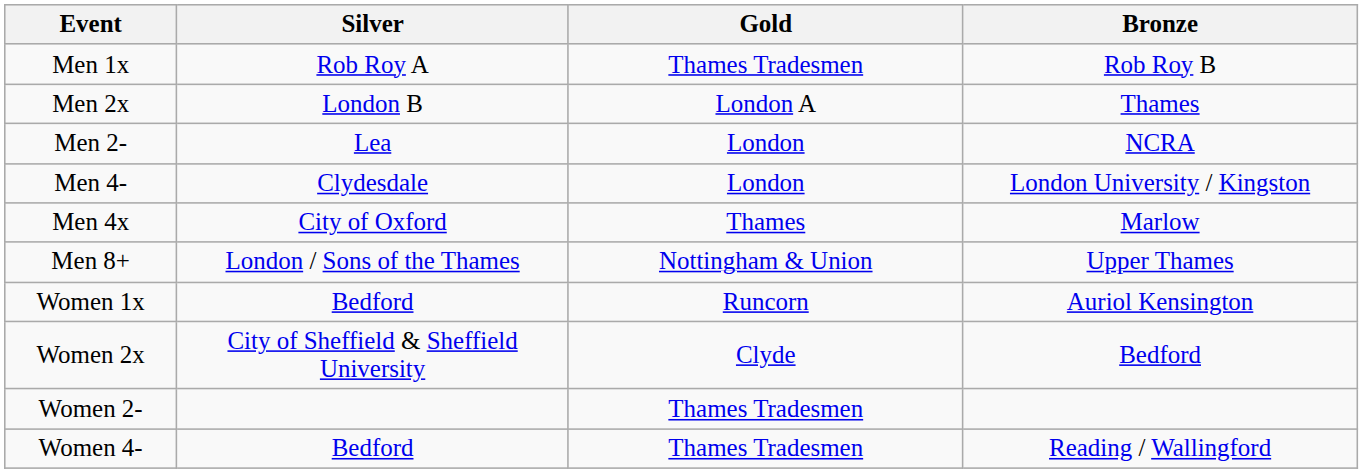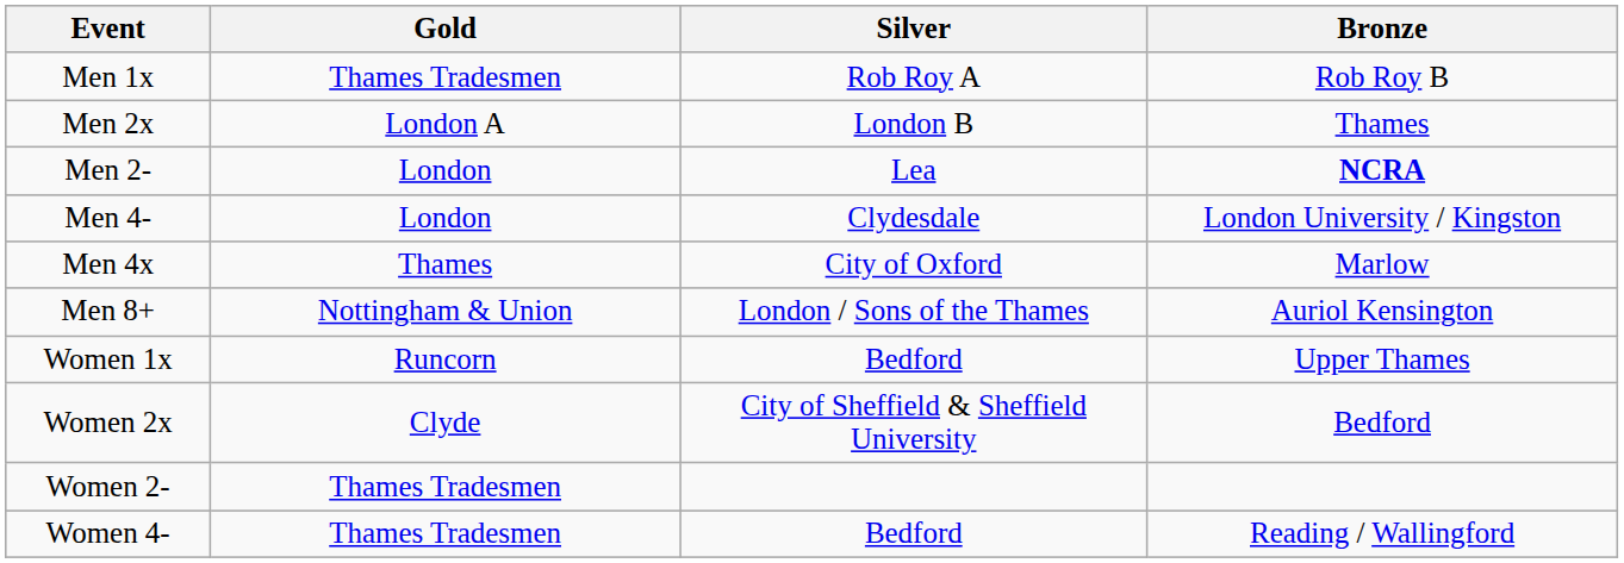columns swapped: Gold <-> Silver
Men 2- | Bronze: normal -> bold
Men 8+ | Bronze: Upper Thames -> Auriol Kensington
Women 1x | Bronze: Auriol Kensington -> Upper Thames
